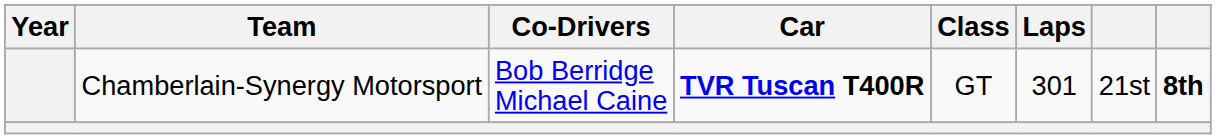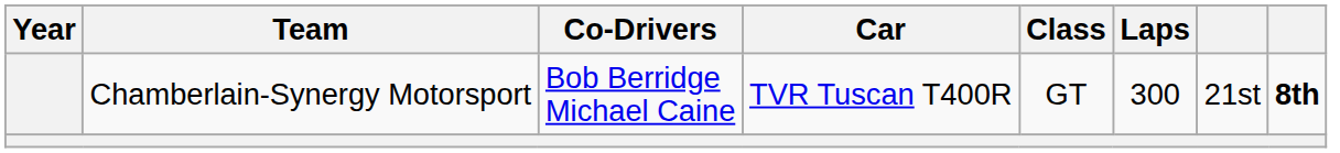Chamberlain-Synergy Motorsport | Car: bold -> normal
Chamberlain-Synergy Motorsport | Laps: 301 -> 300
